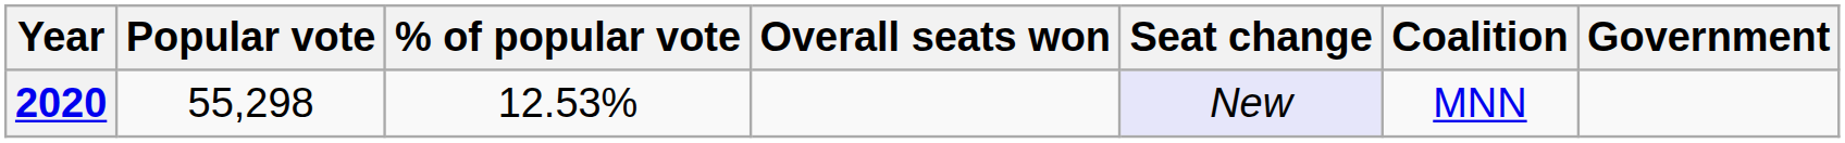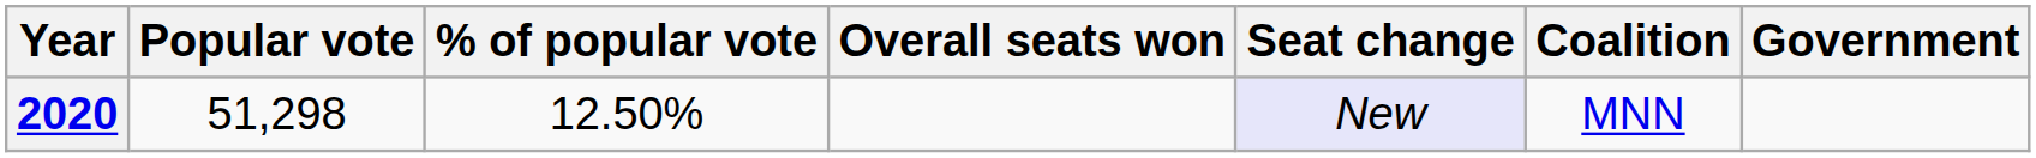2020 | Popular vote: 55,298 -> 51,298
2020 | % of popular vote: 12.53% -> 12.50%
